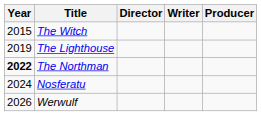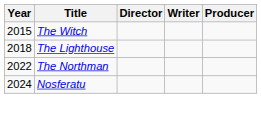The Lighthouse | Year: 2019 -> 2018
The Northman | Year: bold -> normal
- row: 2026 | Werwulf
